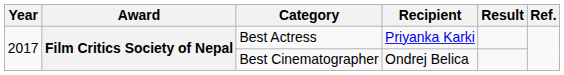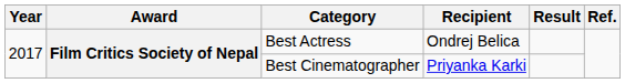Best Actress | Recipient: Priyanka Karki -> Ondrej Belica
Best Cinematographer | Recipient: Ondrej Belica -> Priyanka Karki
